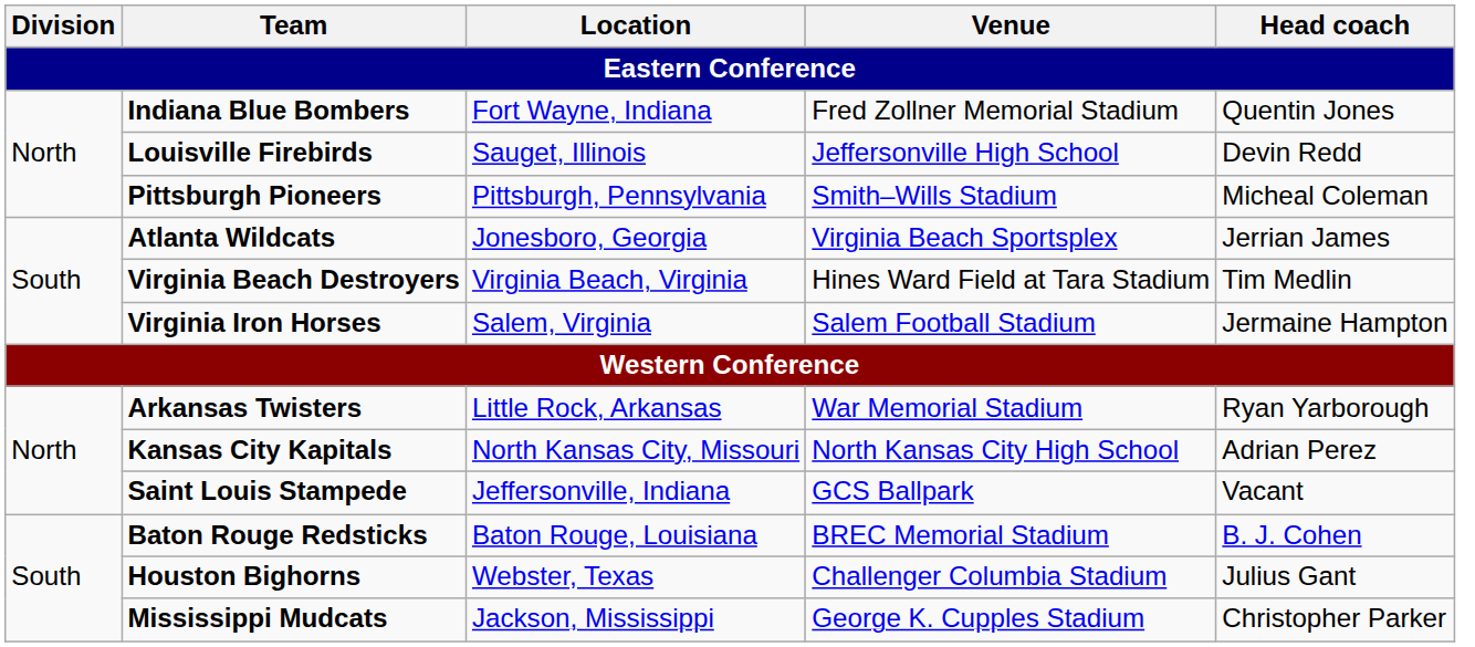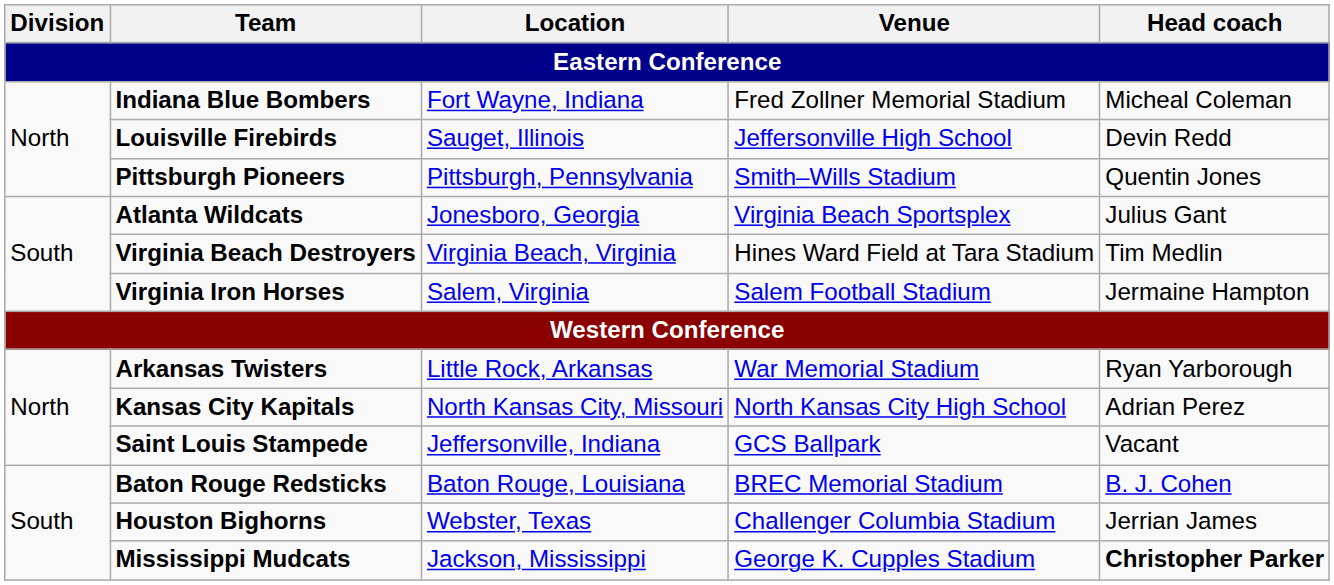Indiana Blue Bombers | Head coach: Quentin Jones -> Micheal Coleman
Pittsburgh Pioneers | Head coach: Micheal Coleman -> Quentin Jones
Atlanta Wildcats | Head coach: Jerrian James -> Julius Gant
Houston Bighorns | Head coach: Julius Gant -> Jerrian James
Mississippi Mudcats | Head coach: normal -> bold
